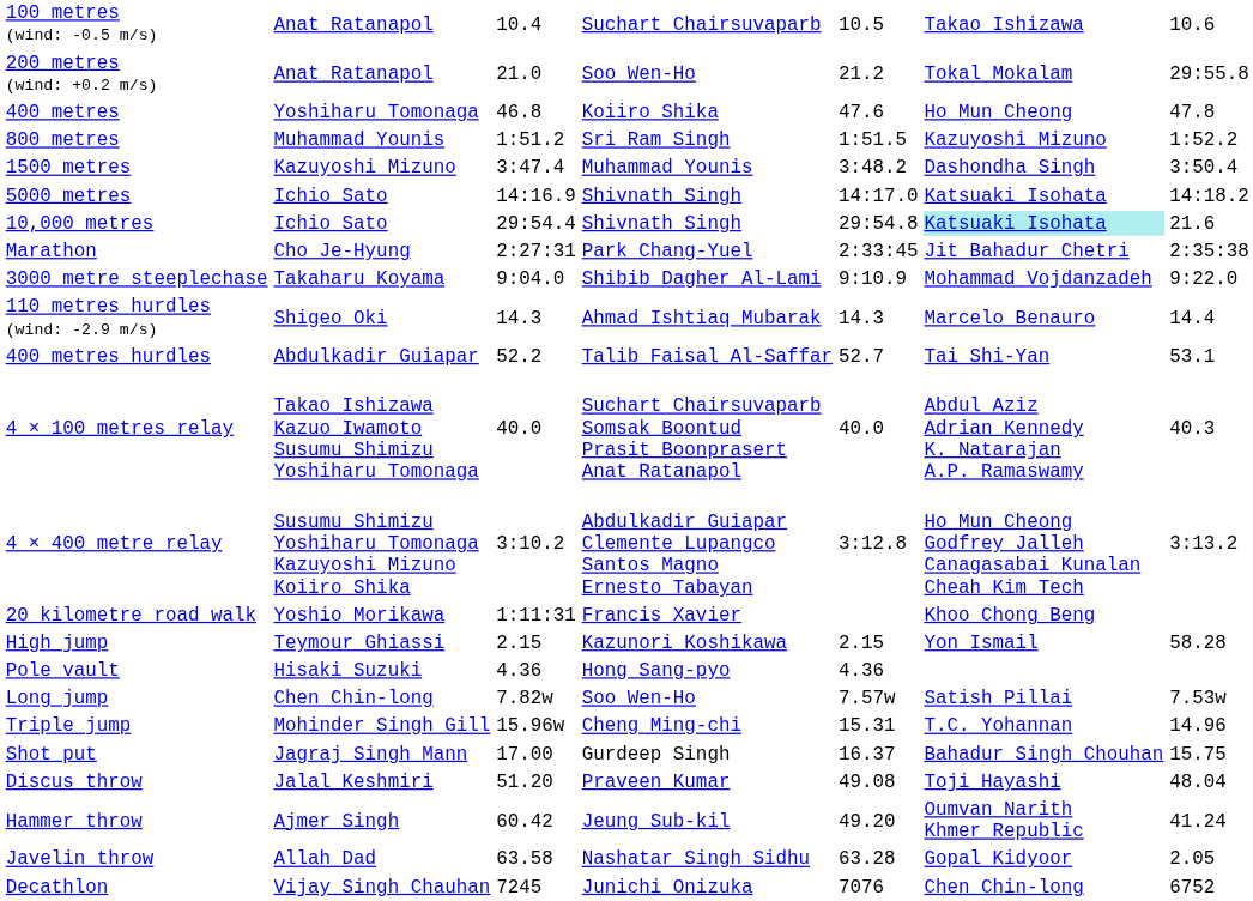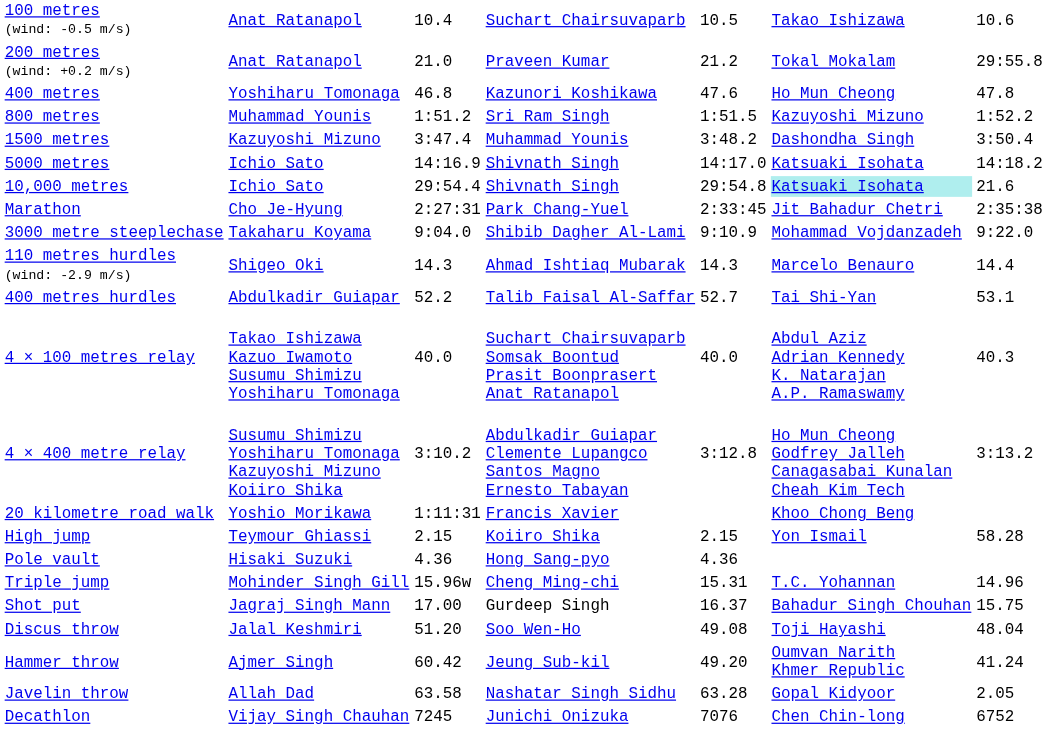200 metres (wind: +0.2 m/s) | column 4: Soo Wen-Ho -> Praveen Kumar
400 metres | column 4: Koiiro Shika -> Kazunori Koshikawa
High jump | column 4: Kazunori Koshikawa -> Koiiro Shika
- row: Long jump | Chen Chin-long | 7.82w | Soo Wen-Ho | 7.57w | Satish Pillai | 7.53w
Discus throw | column 4: Praveen Kumar -> Soo Wen-Ho
